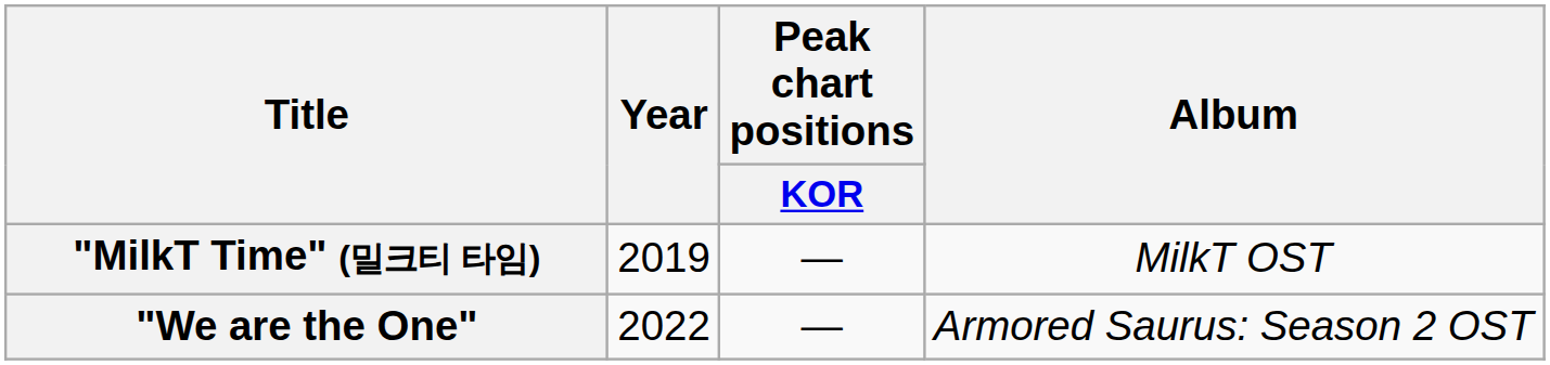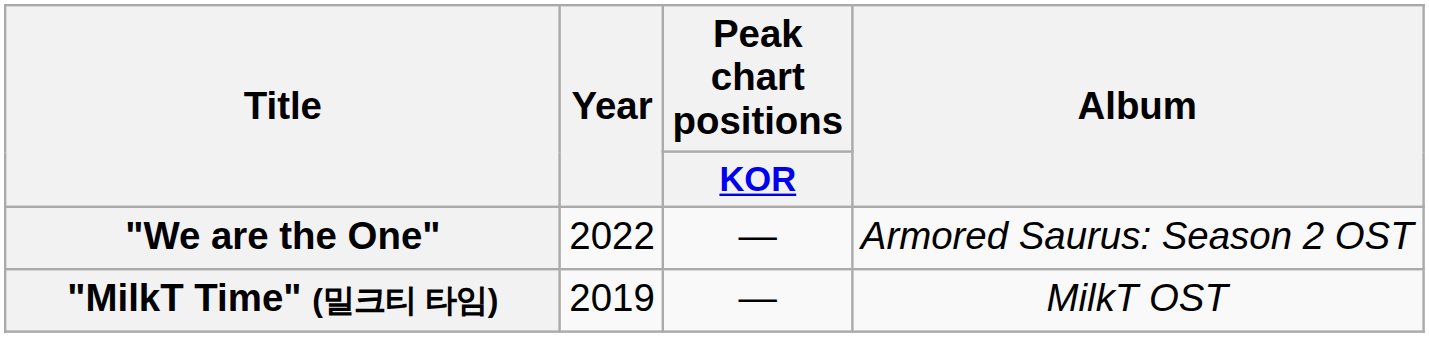rows swapped: "MilkT Time" (밀크티 타임) <-> "We are the One"
